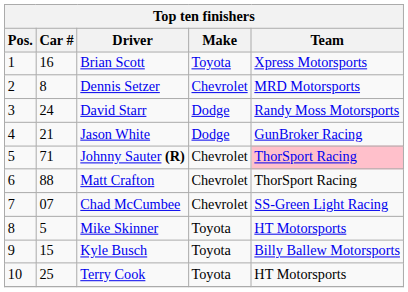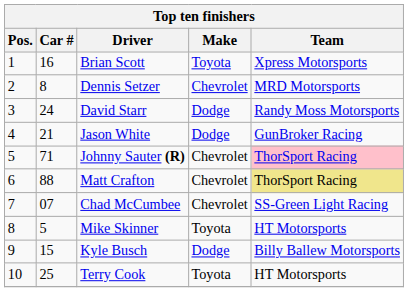Matt Crafton | Team: no background -> khaki background
Kyle Busch | Make: Toyota -> Dodge
